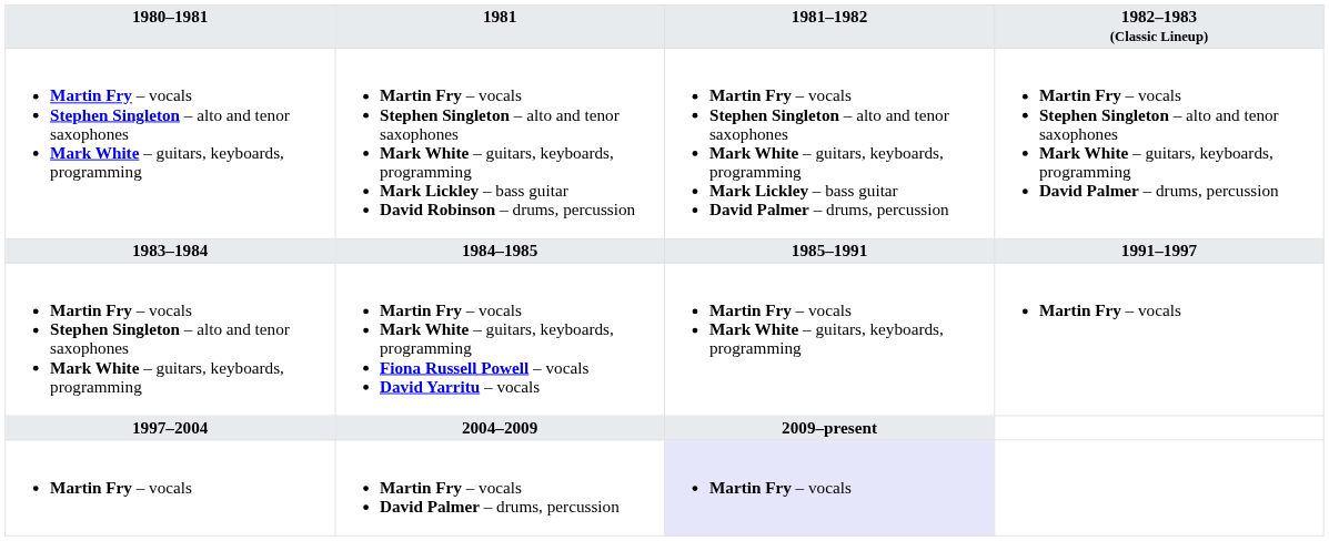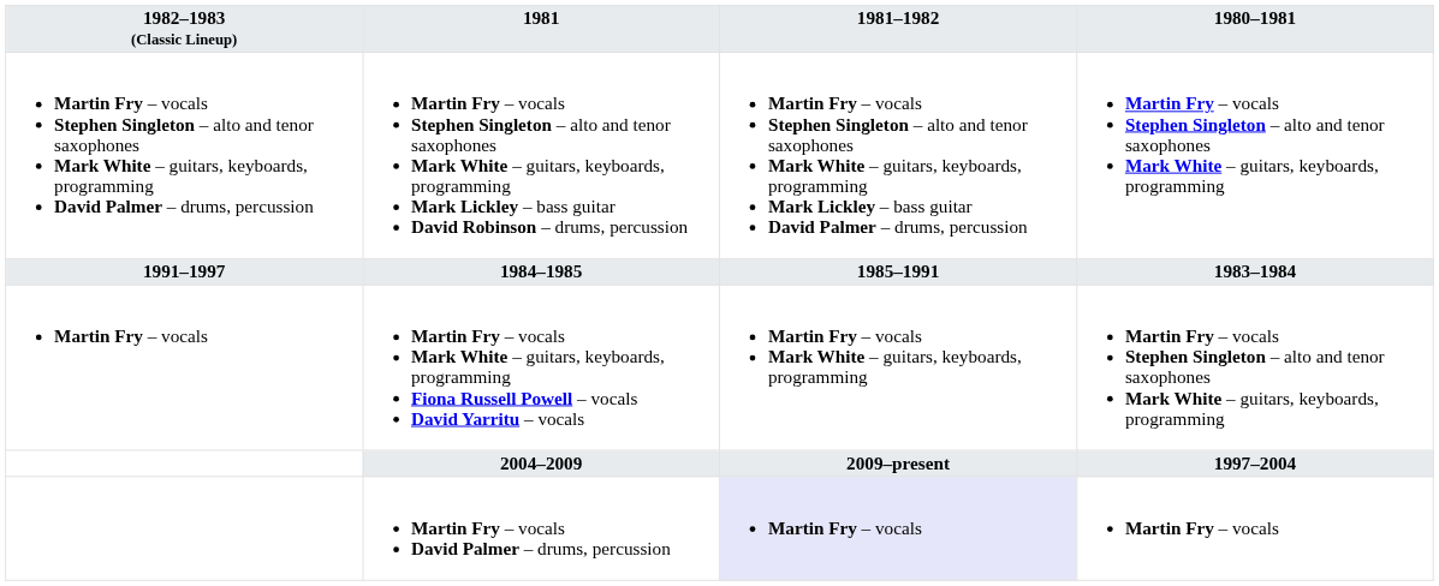columns swapped: 1980–1981 <-> 1982–1983 (Classic Lineup)
